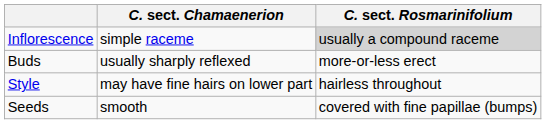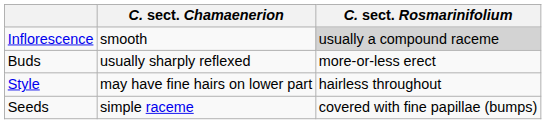Inflorescence | C. sect. Chamaenerion: simple raceme -> smooth
Seeds | C. sect. Chamaenerion: smooth -> simple raceme
